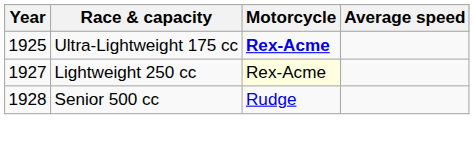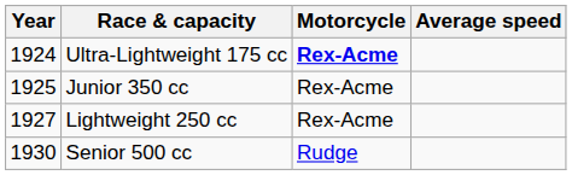Ultra-Lightweight 175 cc | Year: 1925 -> 1924
+ row: 1925 | Junior 350 cc | Rex-Acme
Lightweight 250 cc | Motorcycle: lightyellow background -> no background
Senior 500 cc | Year: 1928 -> 1930
